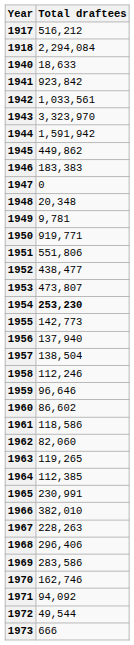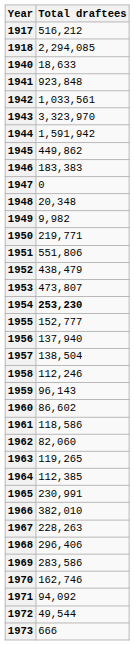1918 | Total draftees: 2,294,084 -> 2,294,085
1941 | Total draftees: 923,842 -> 923,848
1949 | Total draftees: 9,781 -> 9,982
1950 | Total draftees: 919,771 -> 219,771
1952 | Total draftees: 438,477 -> 438,479
1955 | Total draftees: 142,773 -> 152,777
1959 | Total draftees: 96,646 -> 96,143
